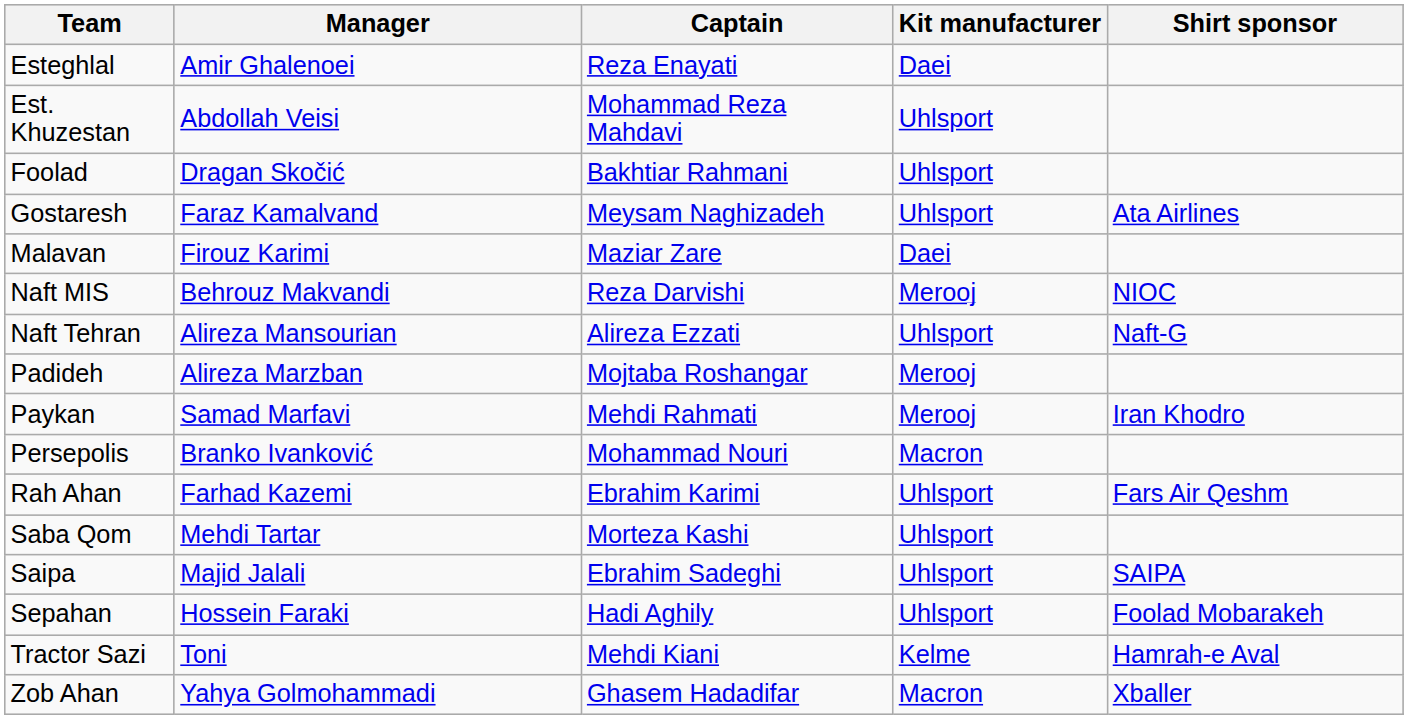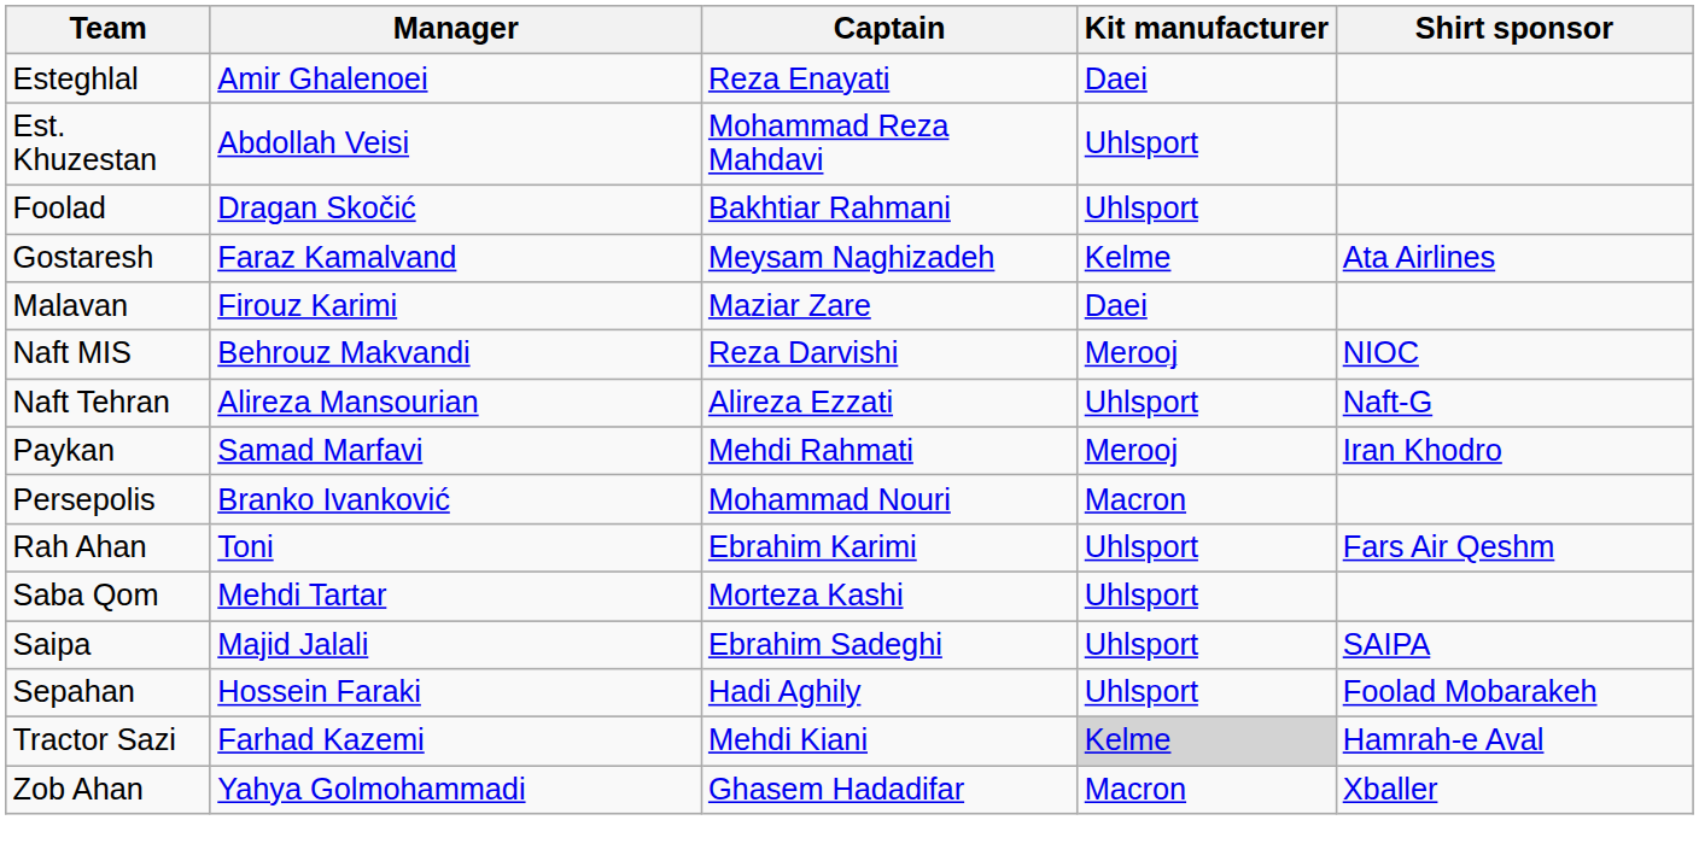Gostaresh | Kit manufacturer: Uhlsport -> Kelme
- row: Padideh | Alireza Marzban | Mojtaba Roshangar | Merooj
Rah Ahan | Manager: Farhad Kazemi -> Toni
Tractor Sazi | Manager: Toni -> Farhad Kazemi
Tractor Sazi | Kit manufacturer: no background -> lightgrey background
